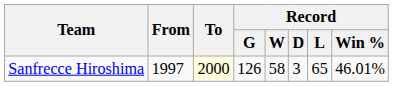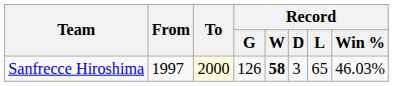Sanfrecce Hiroshima | Record / W: normal -> bold
Sanfrecce Hiroshima | Record / Win %: 46.01% -> 46.03%
